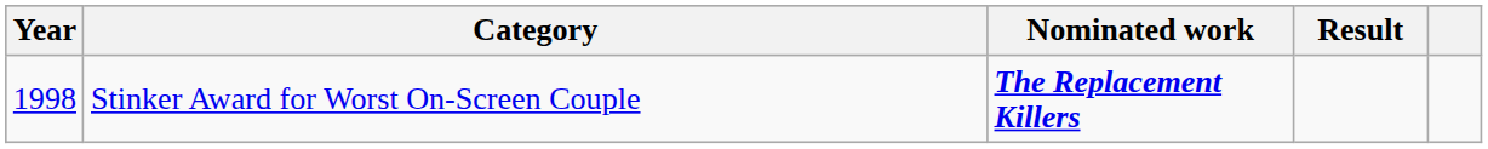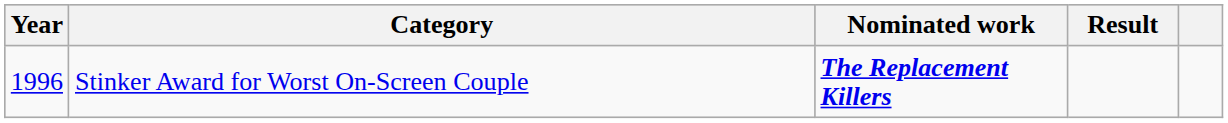Stinker Award for Worst On-Screen Couple | Year: 1998 -> 1996
